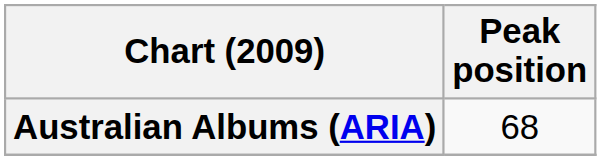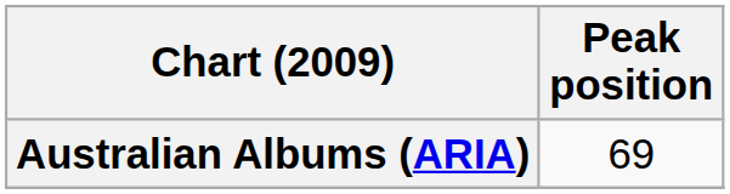Australian Albums (ARIA) | Peak position: 68 -> 69
